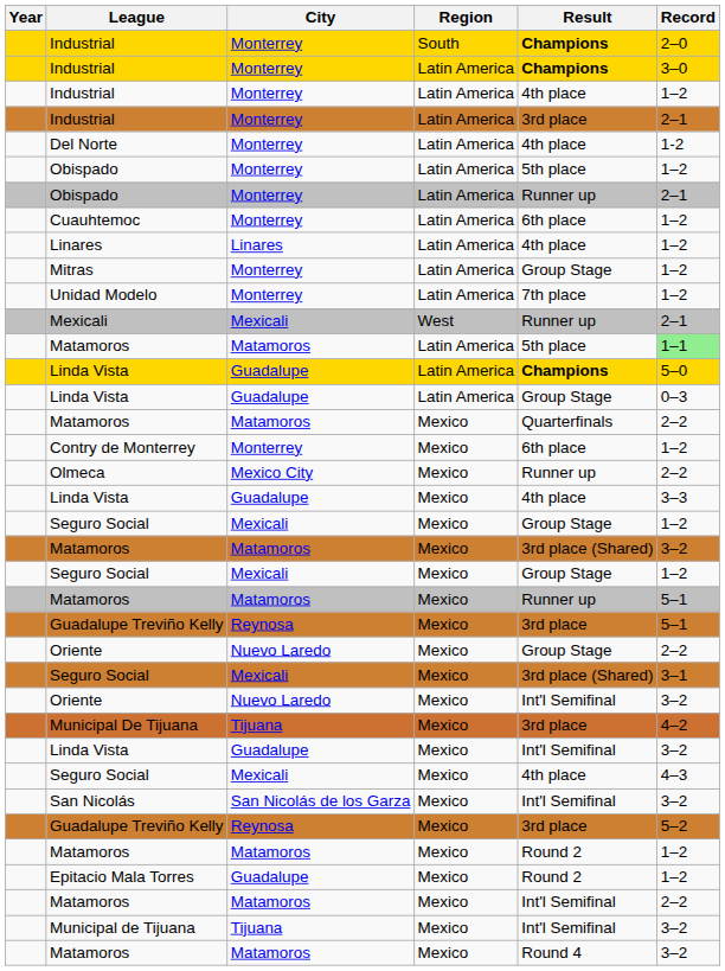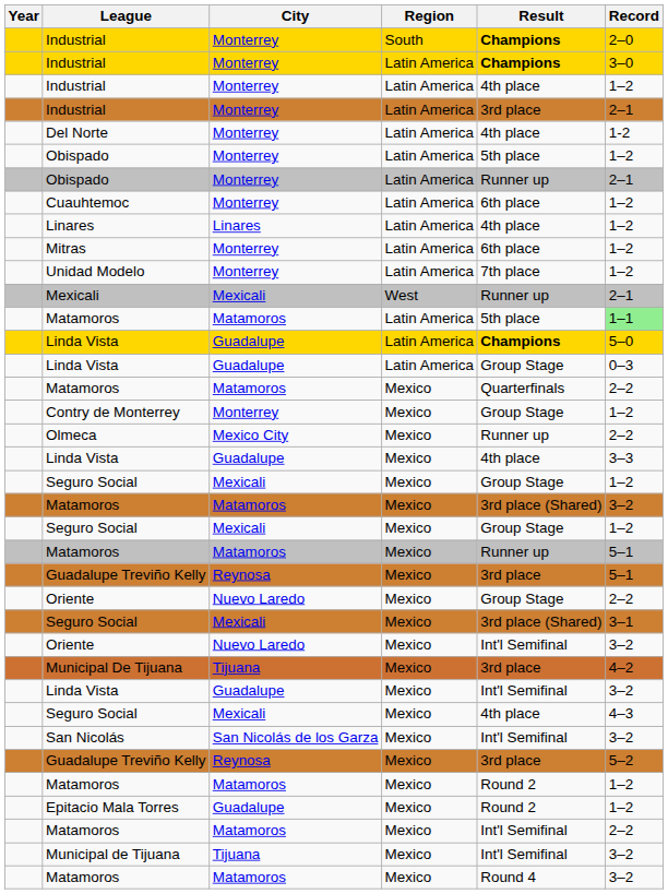Mitras | Result: Group Stage -> 6th place
Contry de Monterrey | Result: 6th place -> Group Stage
